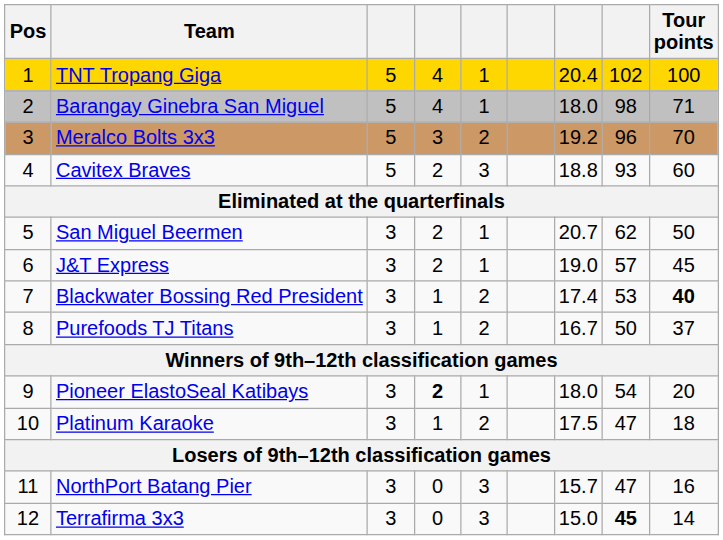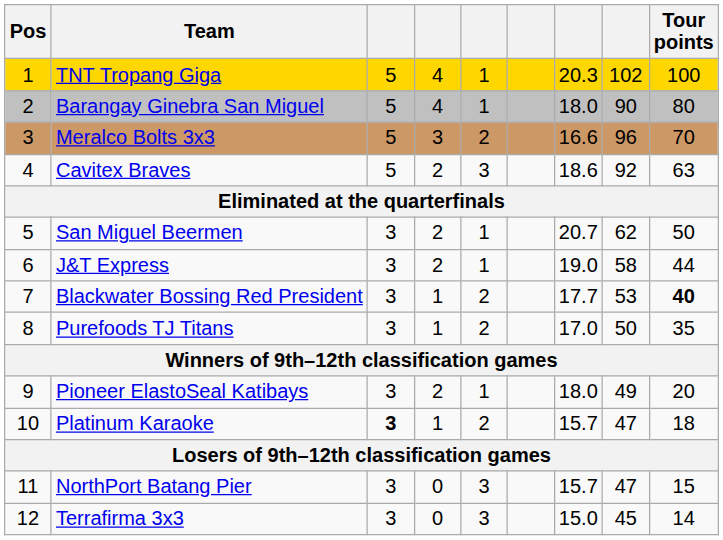TNT Tropang Giga | column 7: 20.4 -> 20.3
Barangay Ginebra San Miguel | column 8: 98 -> 90
Barangay Ginebra San Miguel | Tour points: 71 -> 80
Meralco Bolts 3x3 | column 7: 19.2 -> 16.6
Cavitex Braves | column 7: 18.8 -> 18.6
Cavitex Braves | column 8: 93 -> 92
Cavitex Braves | Tour points: 60 -> 63
J&T Express | column 8: 57 -> 58
J&T Express | Tour points: 45 -> 44
Blackwater Bossing Red President | column 7: 17.4 -> 17.7
Purefoods TJ Titans | column 7: 16.7 -> 17.0
Purefoods TJ Titans | Tour points: 37 -> 35
Pioneer ElastoSeal Katibays | column 4: bold -> normal
Pioneer ElastoSeal Katibays | column 8: 54 -> 49
Platinum Karaoke | column 3: normal -> bold
Platinum Karaoke | column 7: 17.5 -> 15.7
NorthPort Batang Pier | Tour points: 16 -> 15
Terrafirma 3x3 | column 8: bold -> normal
